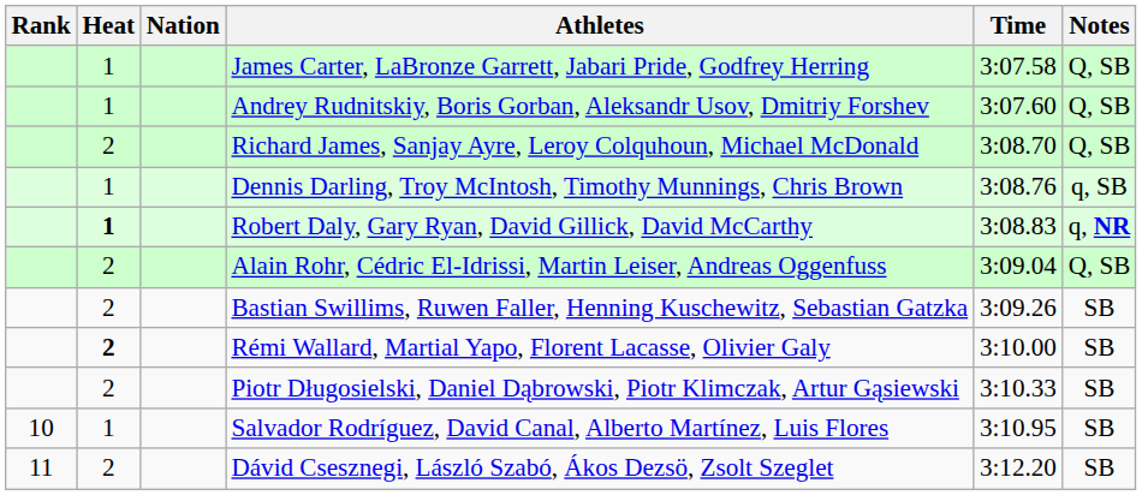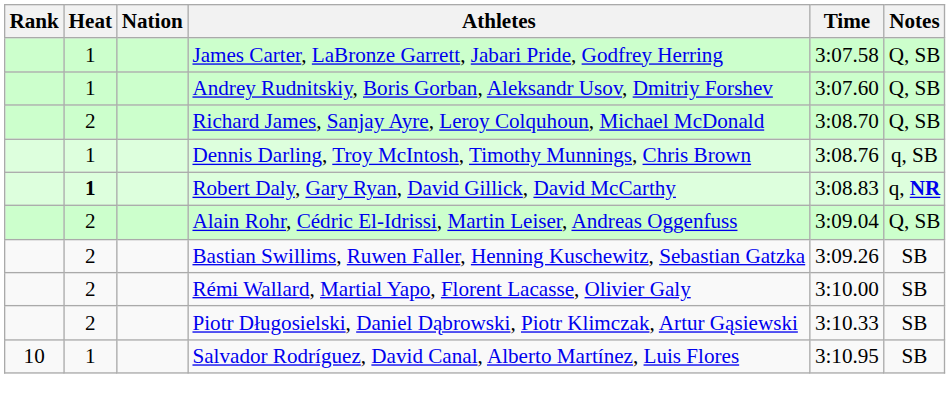Rémi Wallard, Martial Yapo, Florent Lacasse, Olivier Galy | Heat: bold -> normal
- row: 11 | 2 | Dávid Csesznegi, László Szabó, Ákos Dezsö, Zsolt Szeglet | 3:12.20 | SB
